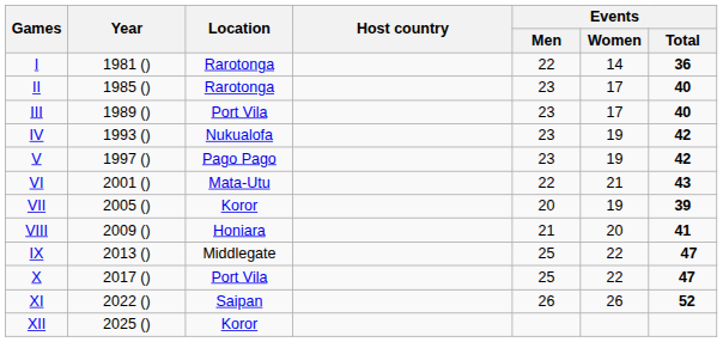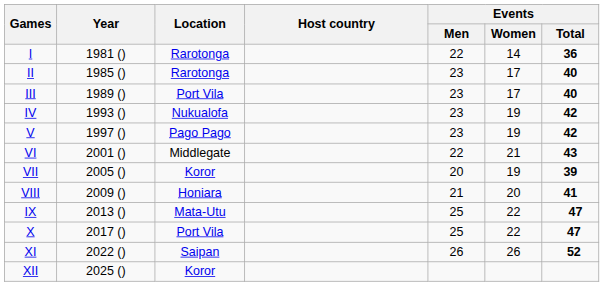VI | Location: Mata-Utu -> Middlegate
IX | Location: Middlegate -> Mata-Utu
